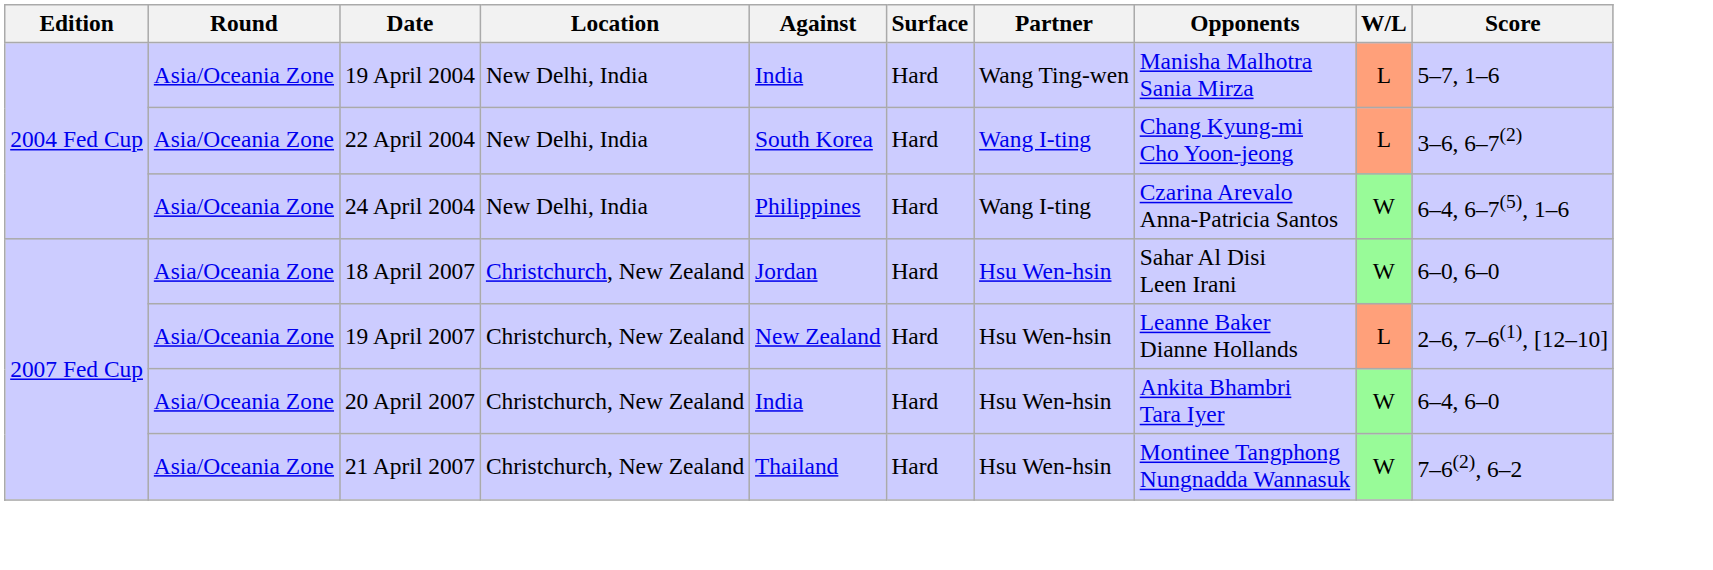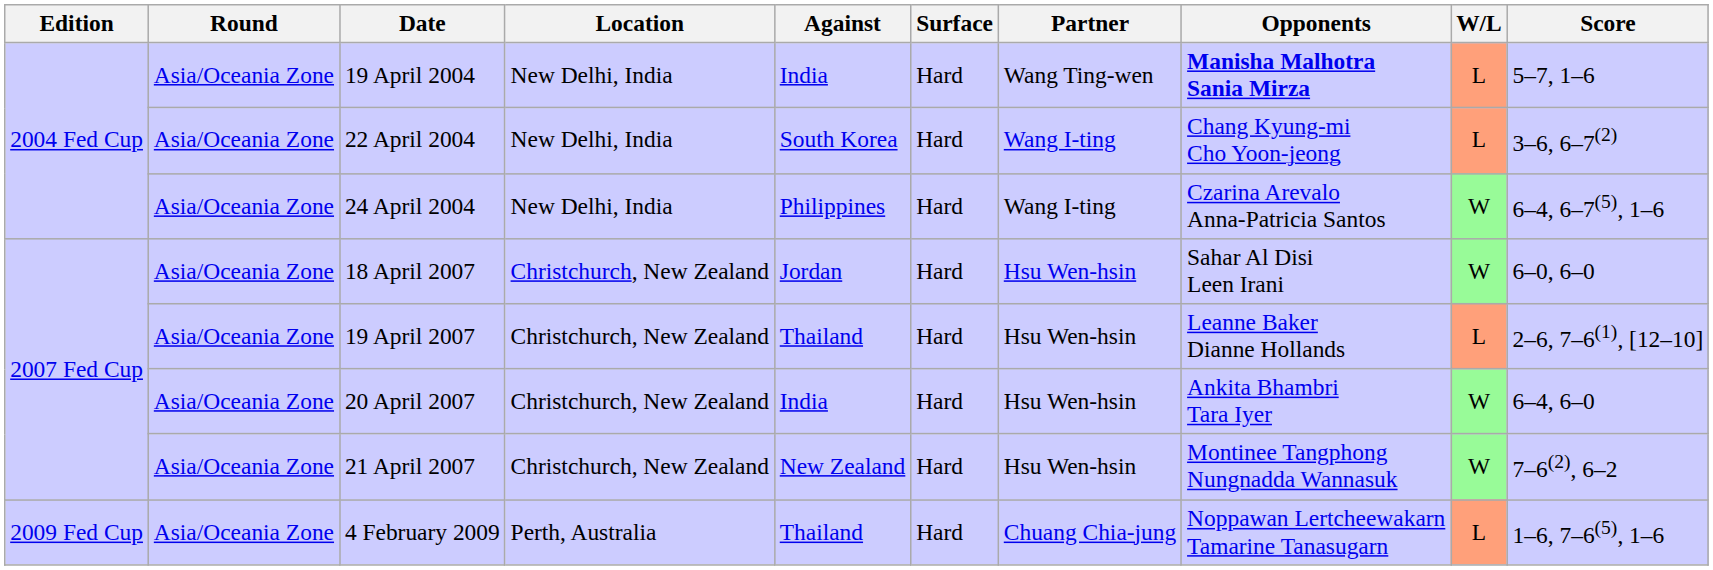19 April 2004 | Opponents: normal -> bold
19 April 2007 | Against: New Zealand -> Thailand
21 April 2007 | Against: Thailand -> New Zealand
+ row: 2009 Fed Cup | Asia/Oceania Zone | 4 February 2009 | Perth, Australia | Thailand | Hard | Chuang Chia-jung | Noppawan Lertcheewakarn Tamarine Tanasugarn | L | 1–6, 7–6(5), 1–6
